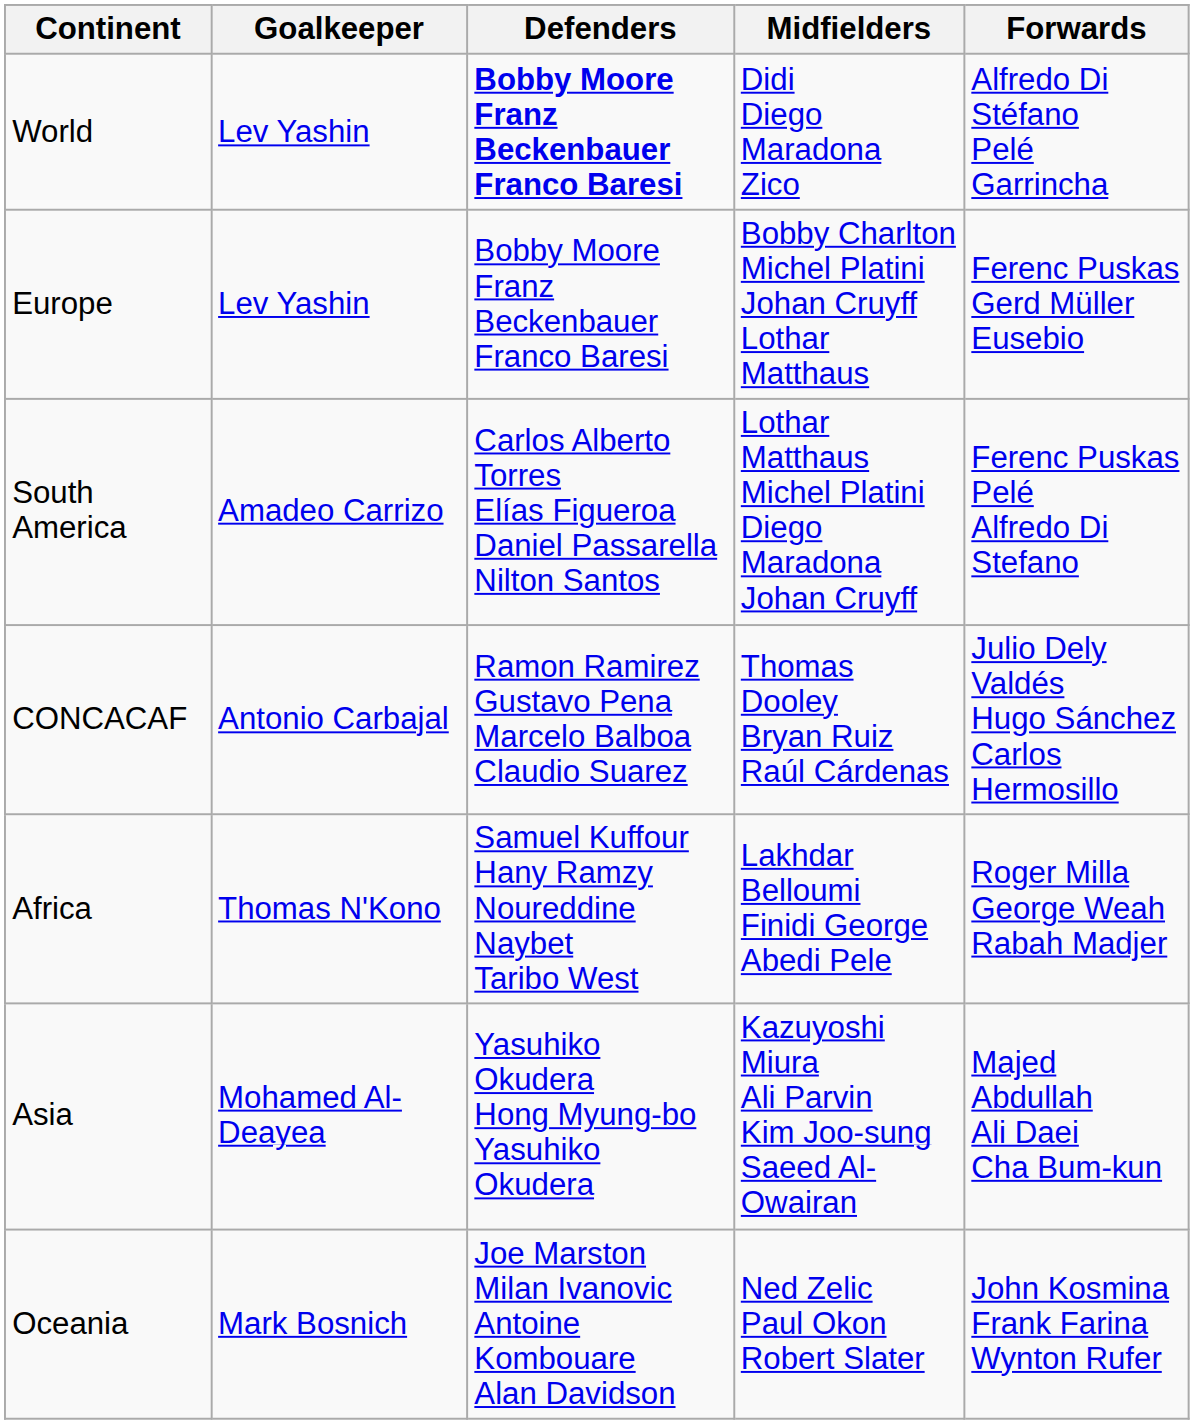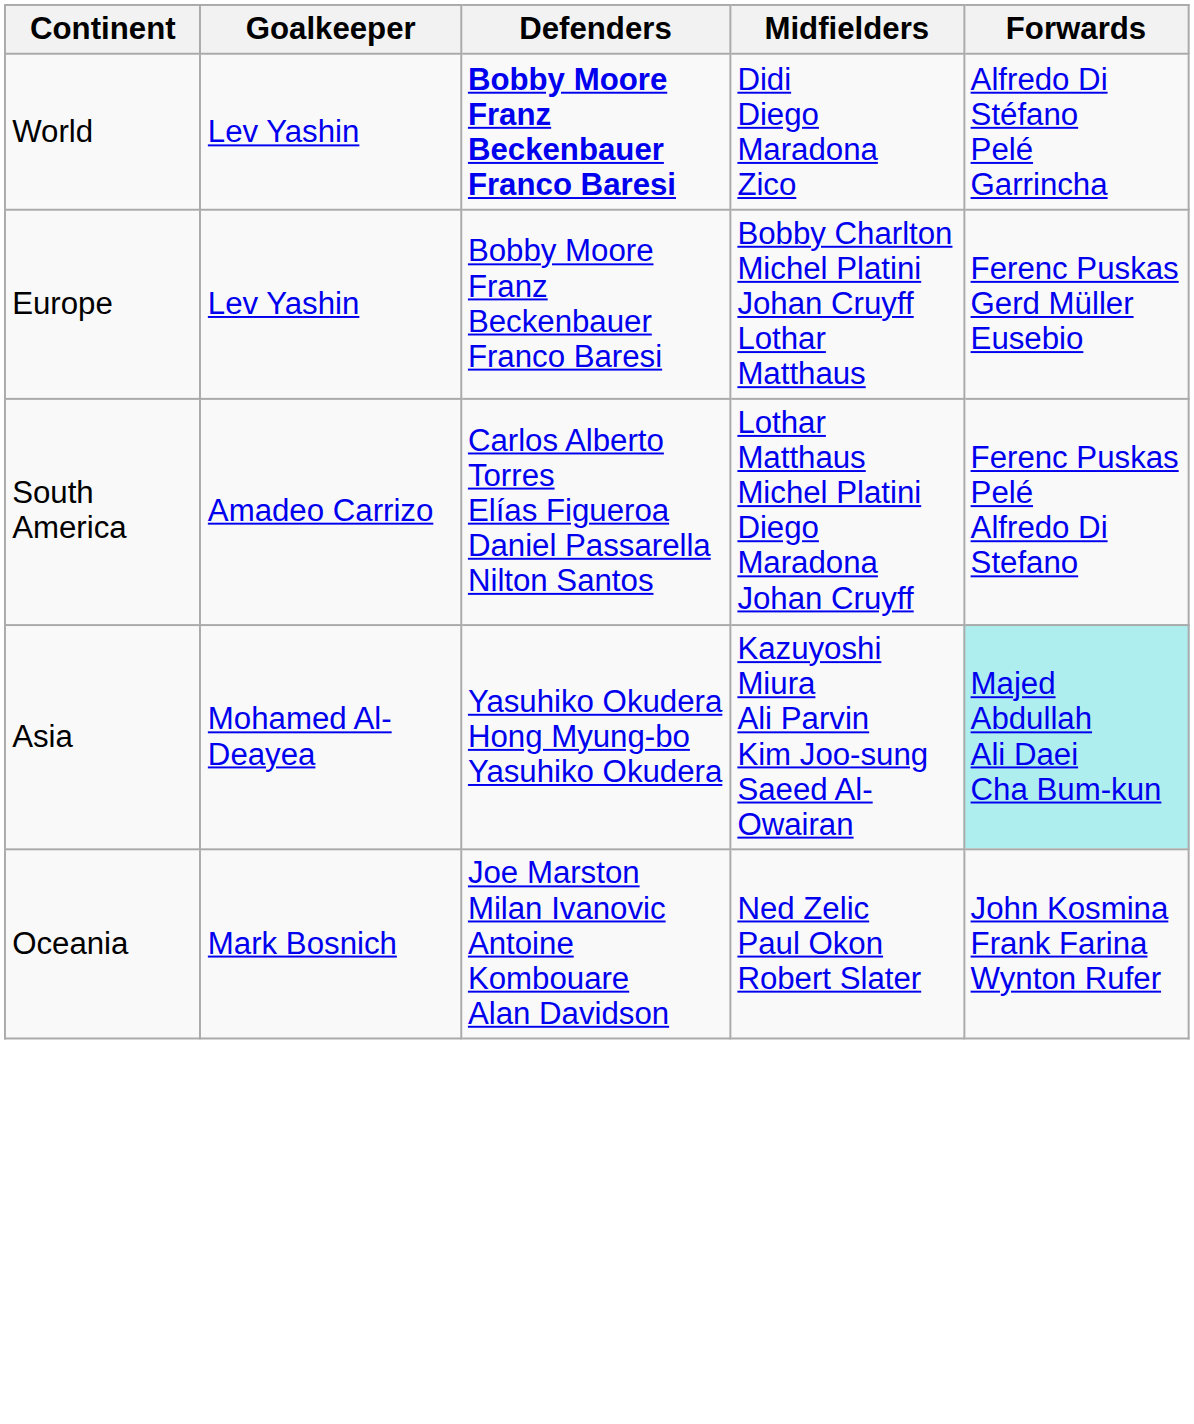- row: CONCACAF | Antonio Carbajal | Ramon Ramirez Gustavo Pena Marcelo Balboa Claudio Suarez | Thomas Dooley Bryan Ruiz Raúl Cárdenas | Julio Dely Valdés Hugo Sánchez Carlos Hermosillo
- row: Africa | Thomas N'Kono | Samuel Kuffour Hany Ramzy Noureddine Naybet Taribo West | Lakhdar Belloumi Finidi George Abedi Pele | Roger Milla George Weah Rabah Madjer
Asia | Forwards: no background -> paleturquoise background
